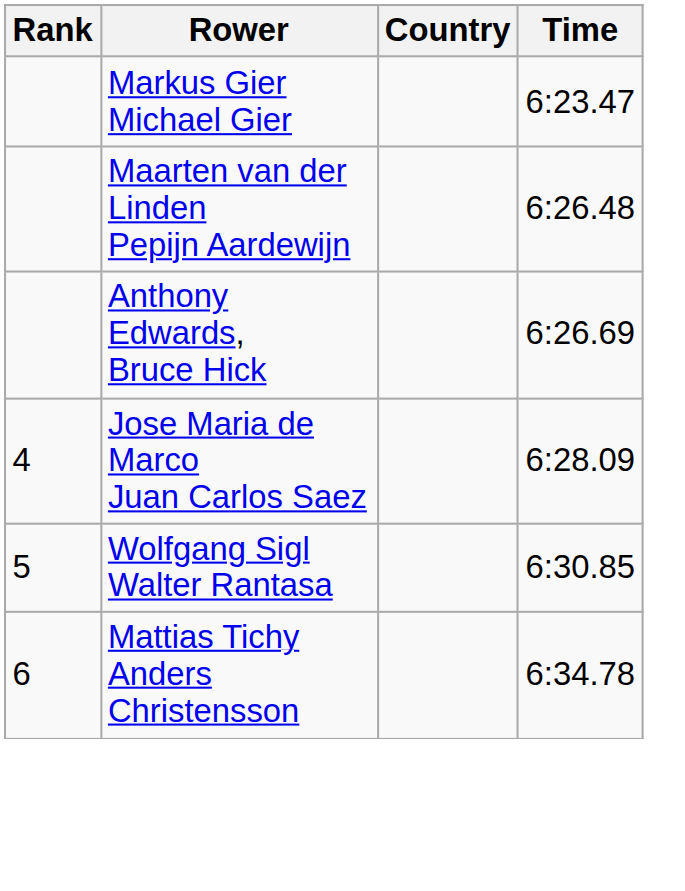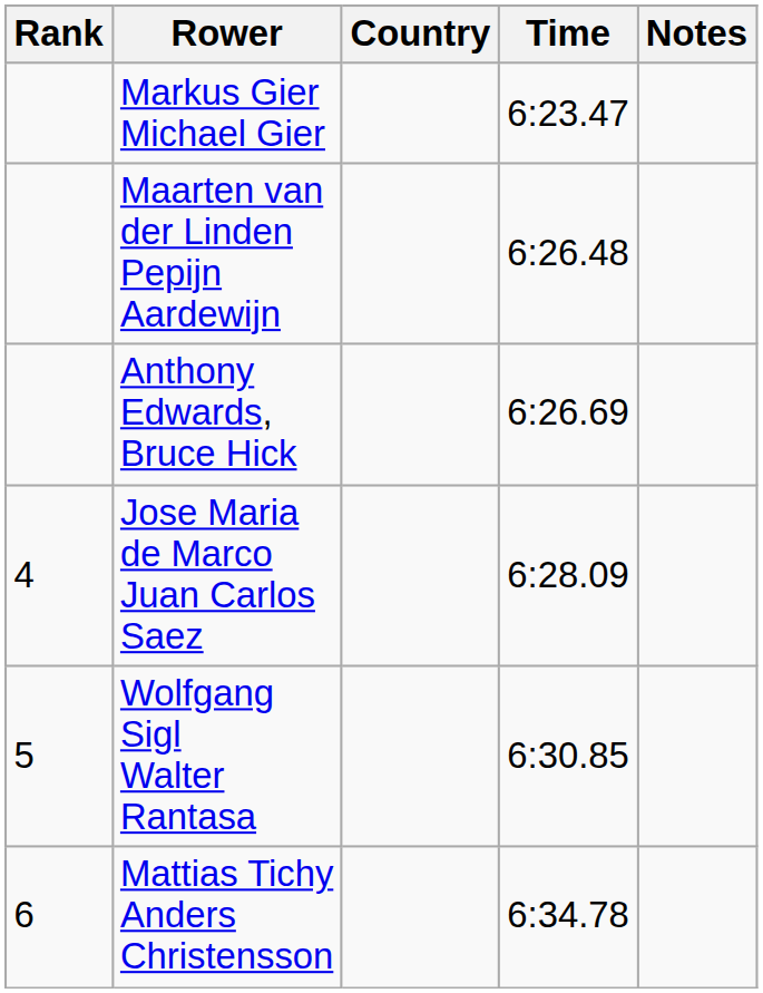+ column: Notes
